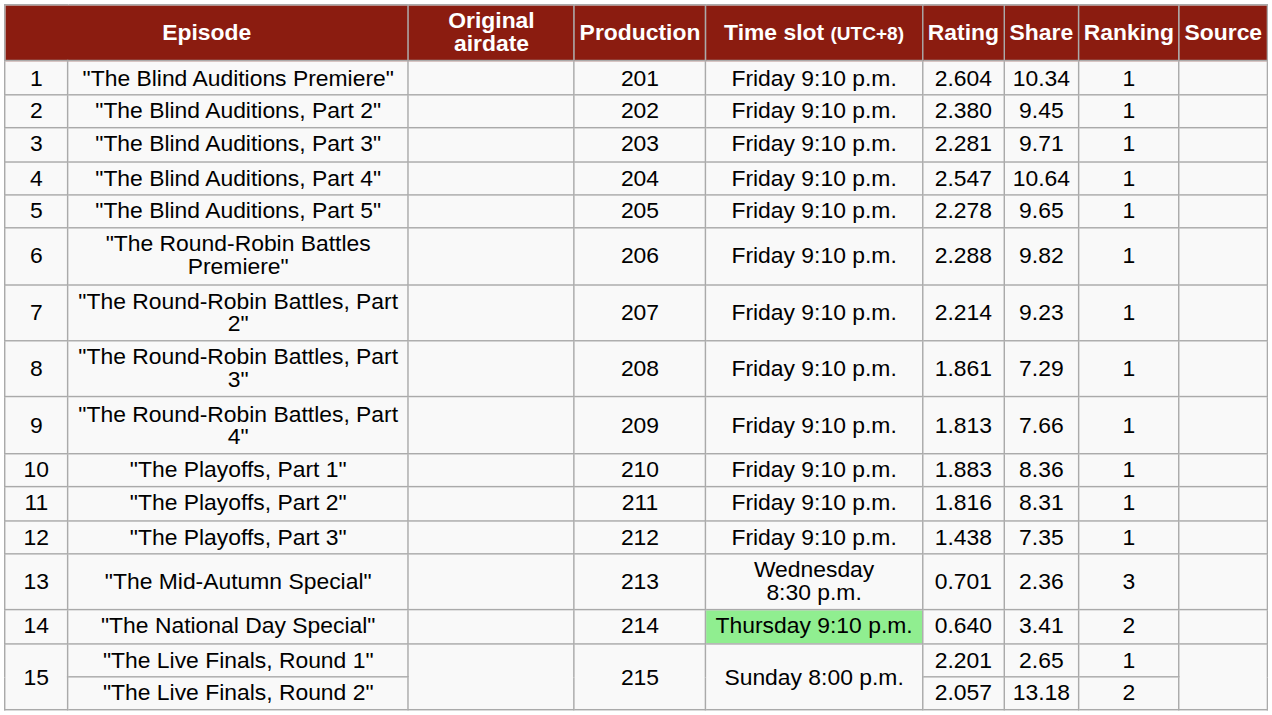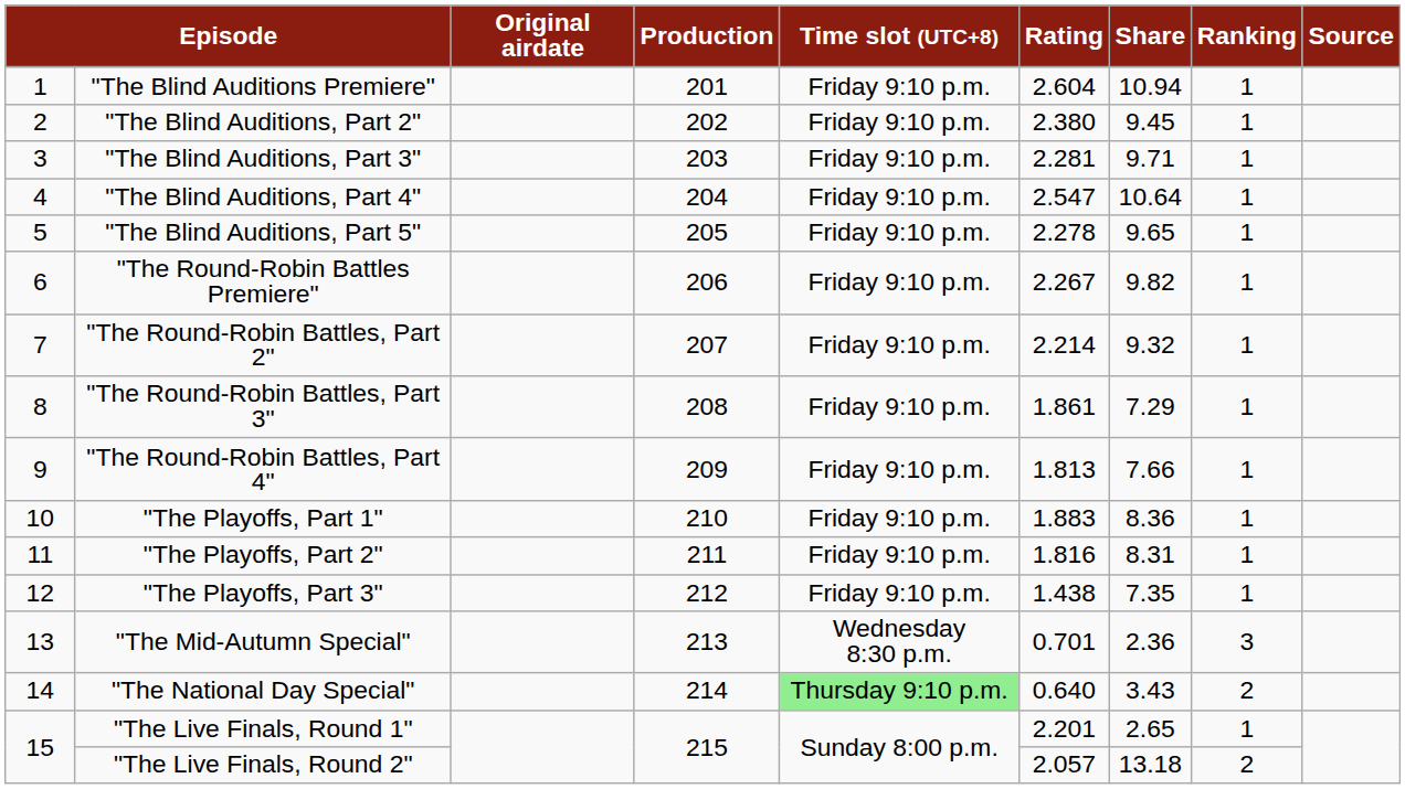"The Blind Auditions Premiere" | Share: 10.34 -> 10.94
"The Round-Robin Battles Premiere" | Rating: 2.288 -> 2.267
"The Round-Robin Battles, Part 2" | Share: 9.23 -> 9.32
"The National Day Special" | Share: 3.41 -> 3.43
